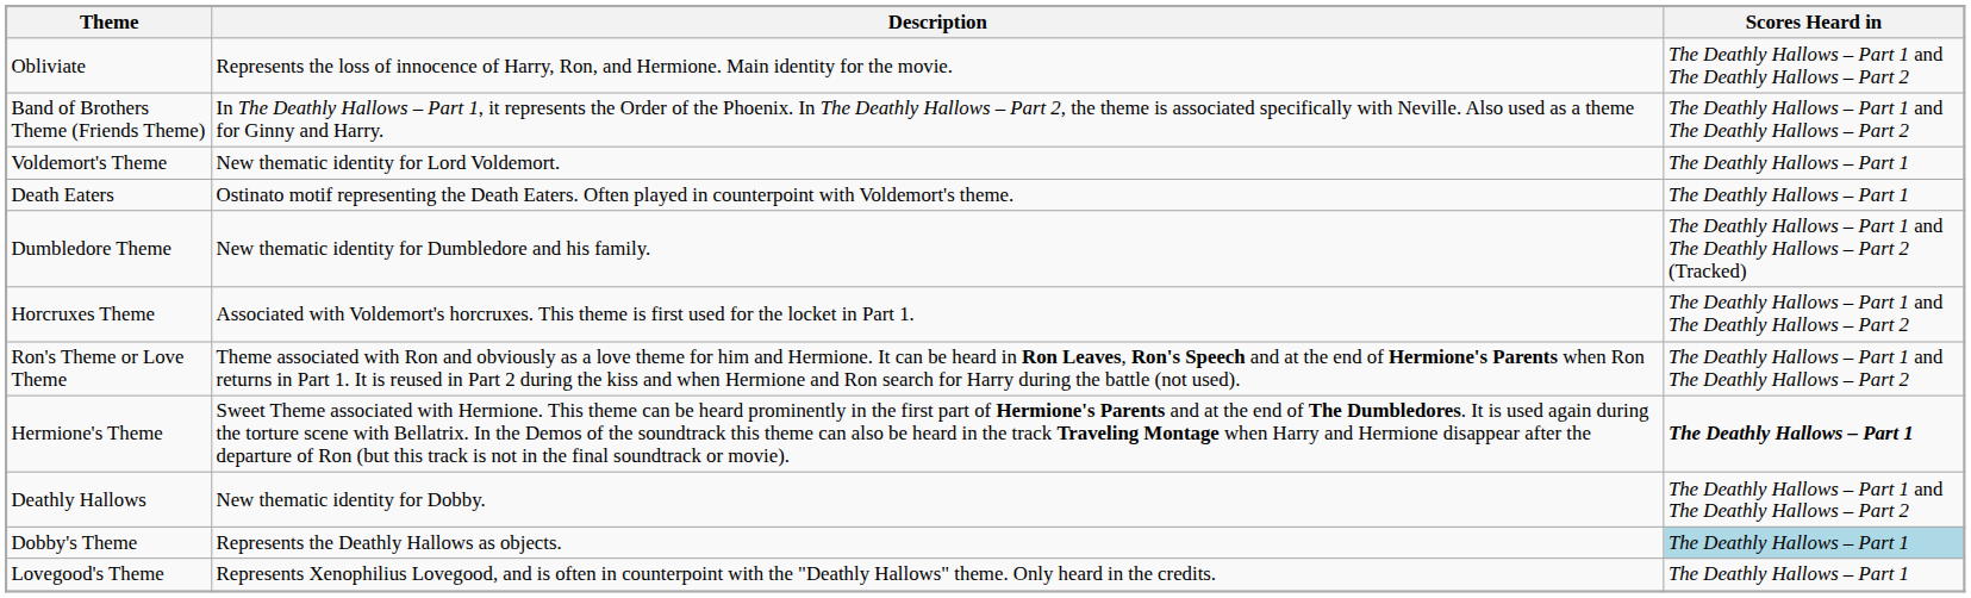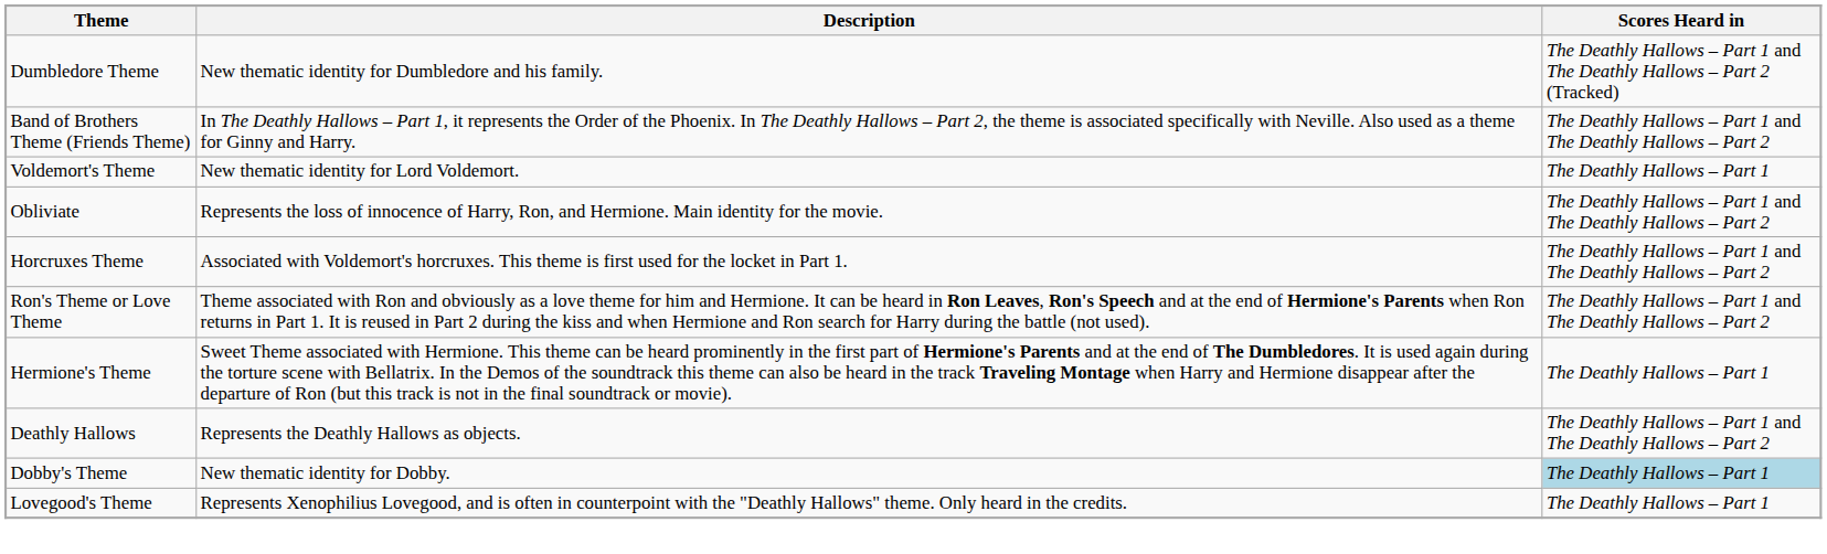rows swapped: Obliviate <-> Dumbledore Theme
- row: Death Eaters | Ostinato motif representing the Death Eaters. Often played in counterpoint with Voldemort's theme. | The Deathly Hallows – Part 1
Hermione's Theme | Scores Heard in: bold -> normal
Deathly Hallows | Description: New thematic identity for Dobby. -> Represents the Deathly Hallows as objects.
Dobby's Theme | Description: Represents the Deathly Hallows as objects. -> New thematic identity for Dobby.
